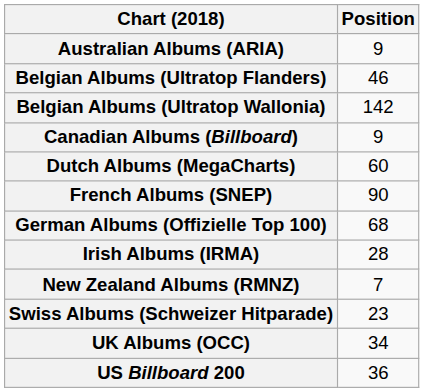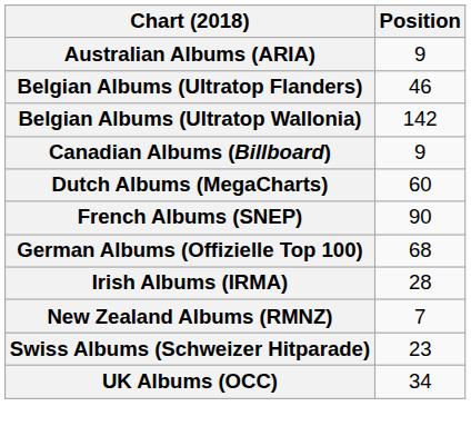- row: US Billboard 200 | 36
